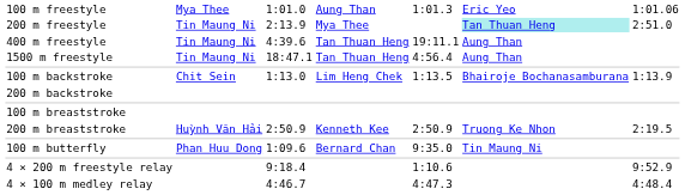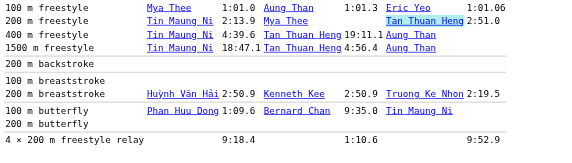- row: 100 m backstroke | Chit Sein | 1:13.0 | Lim Heng Chek | 1:13.5 | Bhairoje Bochanasamburana | 1:13.9
+ row: 200 m butterfly
- row: 4 × 100 m medley relay | 4:46.7 | 4:47.3 | 4:48.4
